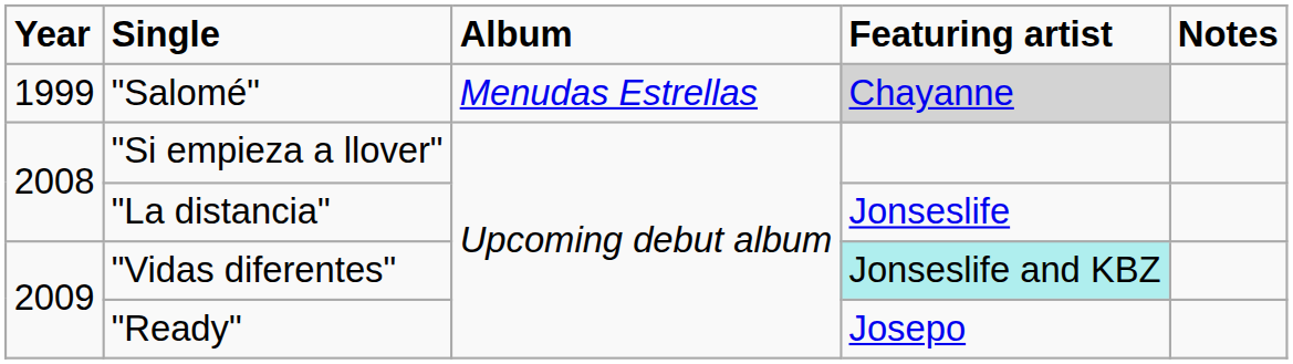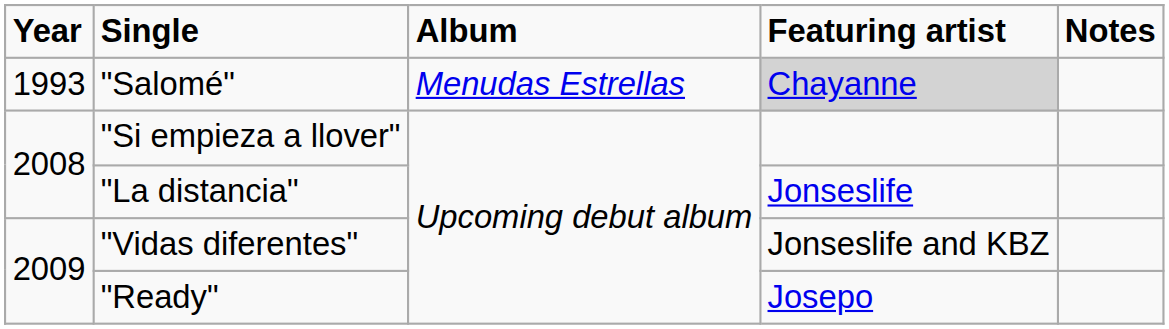"Salomé" | Year: 1999 -> 1993
"Vidas diferentes" | Featuring artist: paleturquoise background -> no background
